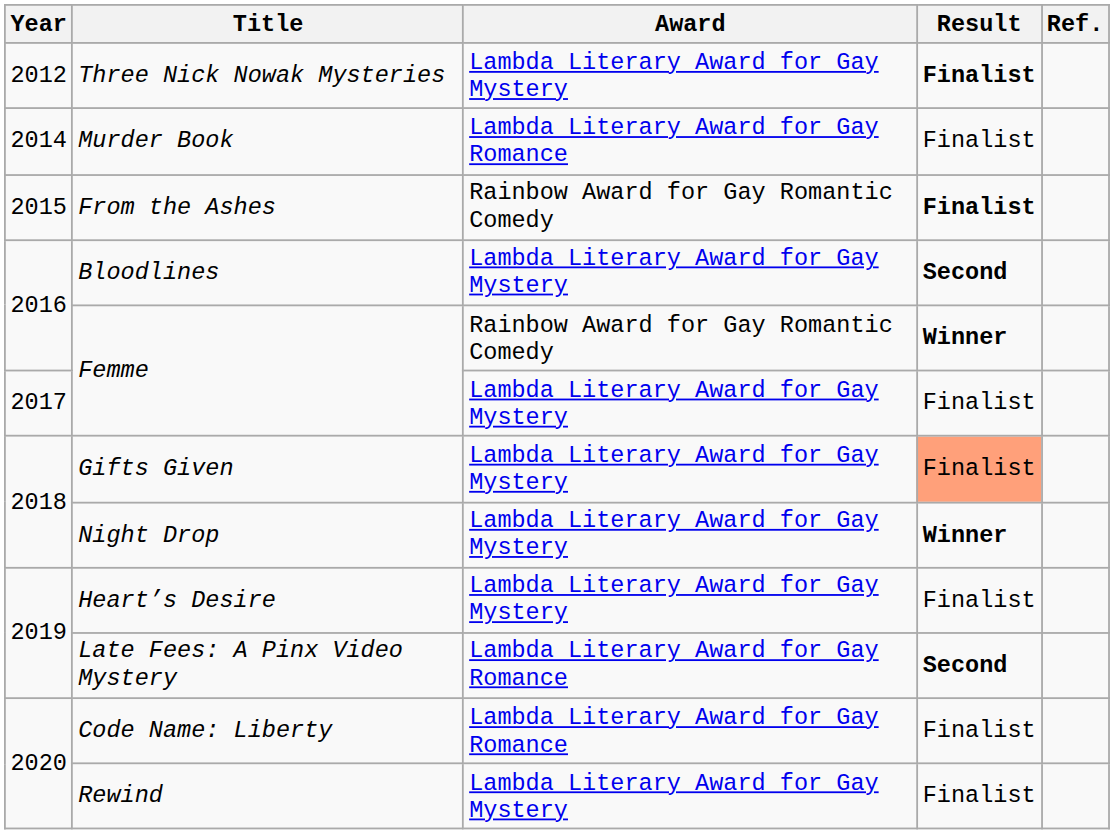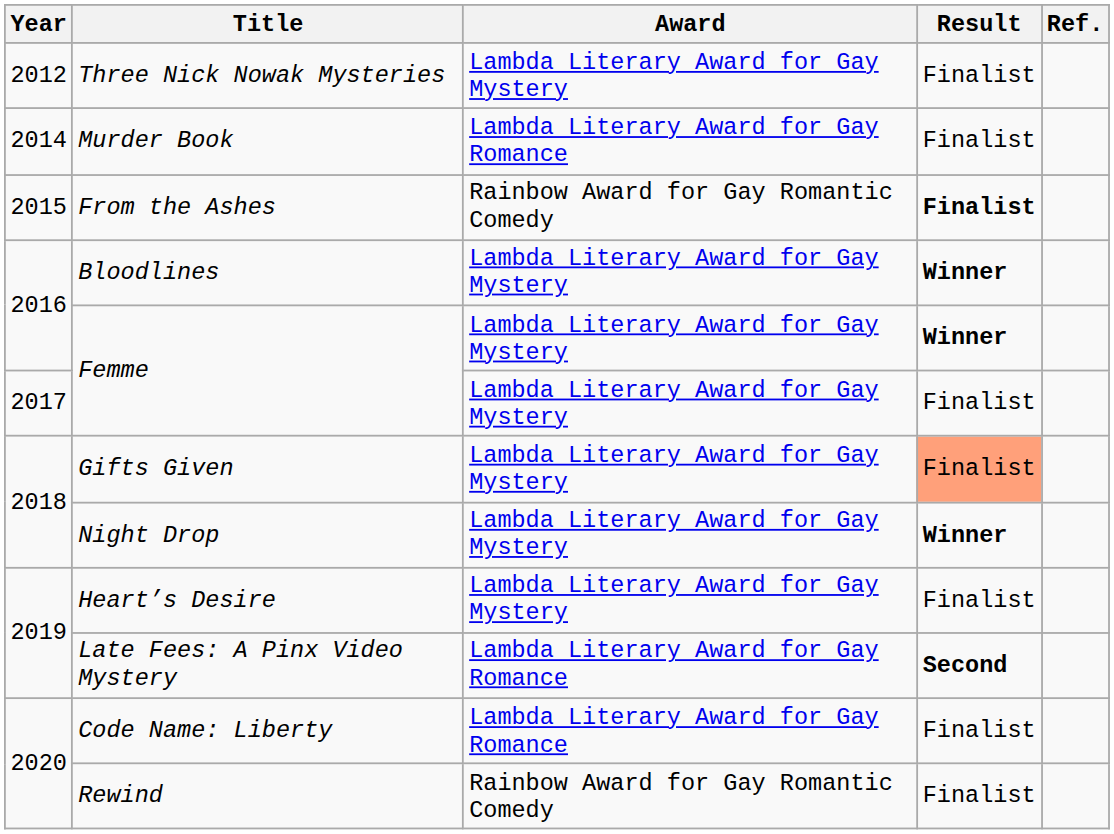Three Nick Nowak Mysteries | Result: bold -> normal
Bloodlines | Result: Second -> Winner
2016 / Femme | Award: Rainbow Award for Gay Romantic Comedy -> Lambda Literary Award for Gay Mystery
Rewind | Award: Lambda Literary Award for Gay Mystery -> Rainbow Award for Gay Romantic Comedy
